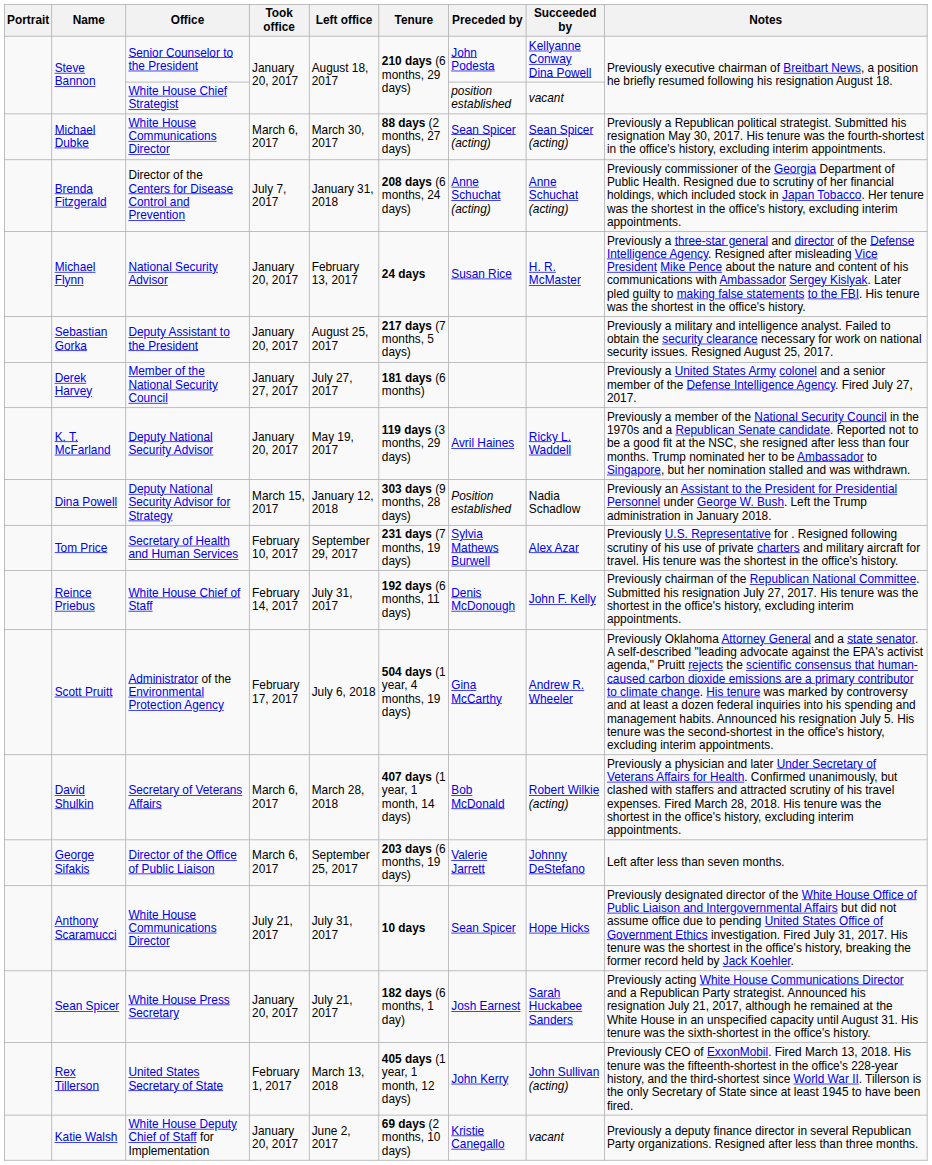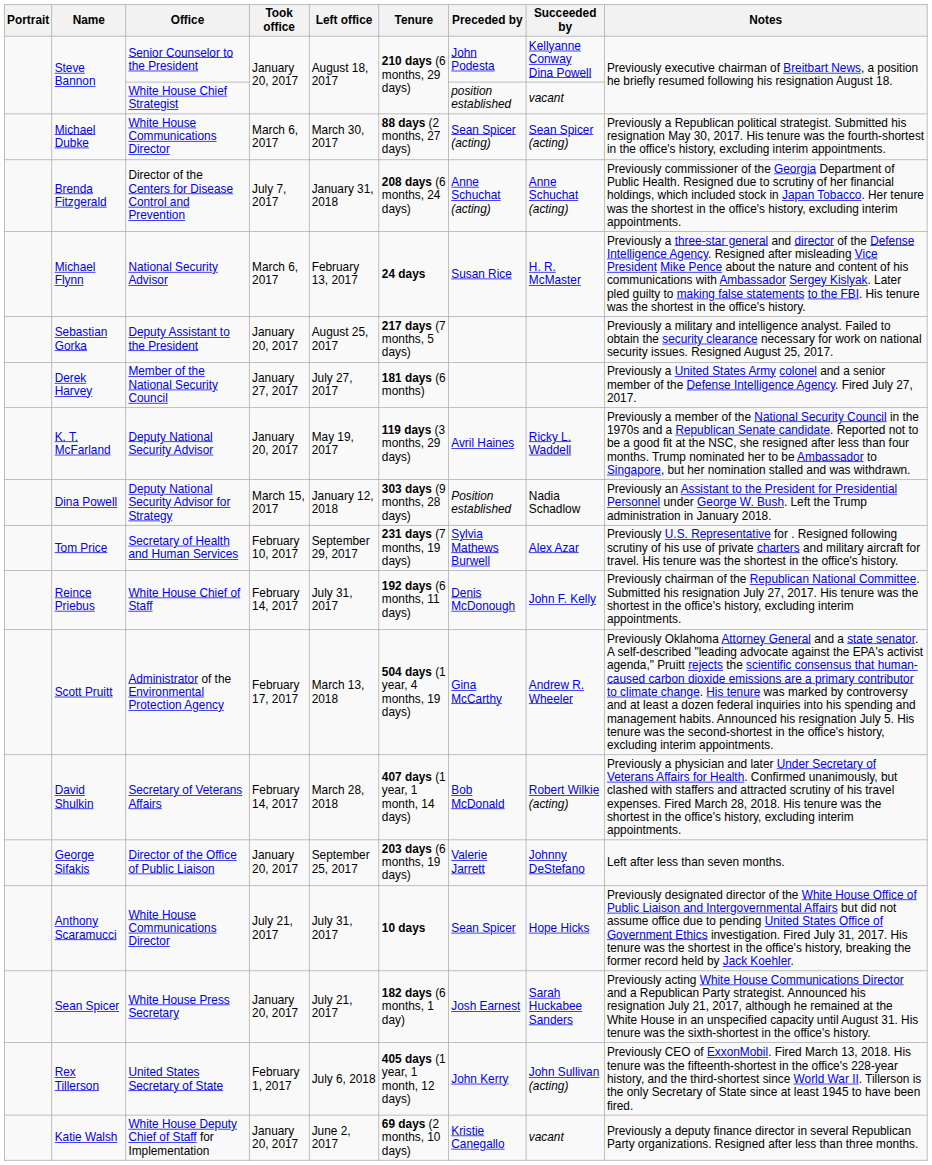Michael Flynn | Took office: January 20, 2017 -> March 6, 2017
Scott Pruitt | Left office: July 6, 2018 -> March 13, 2018
David Shulkin | Took office: March 6, 2017 -> February 14, 2017
George Sifakis | Took office: March 6, 2017 -> January 20, 2017
Rex Tillerson | Left office: March 13, 2018 -> July 6, 2018
